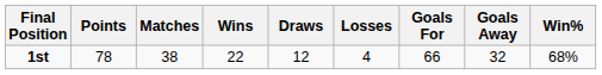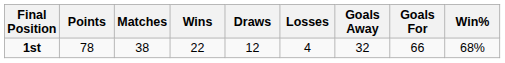columns swapped: Goals For <-> Goals Away
